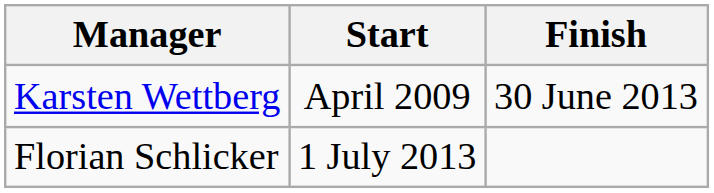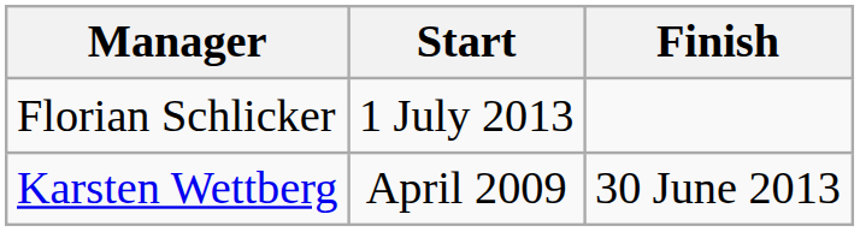rows swapped: Karsten Wettberg <-> Florian Schlicker
